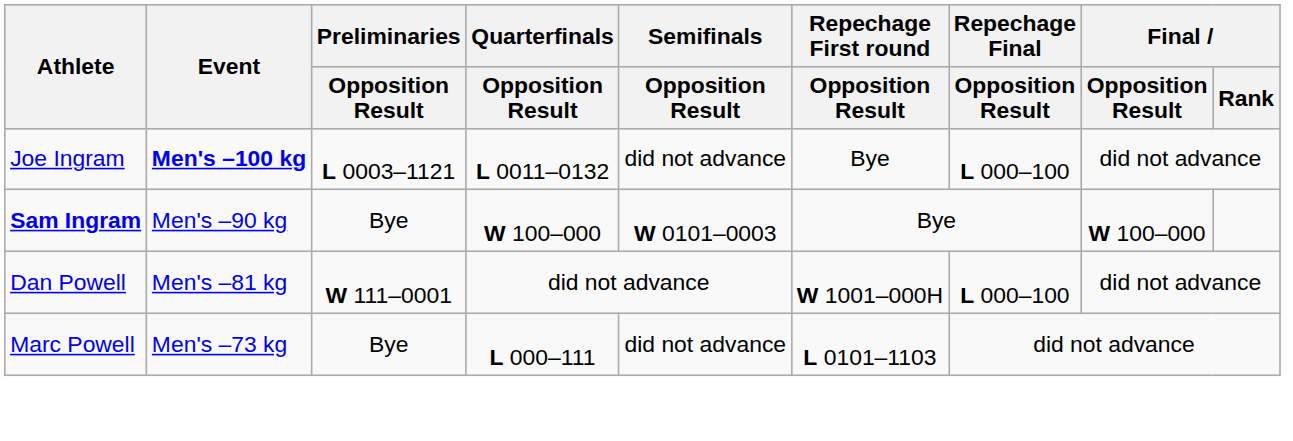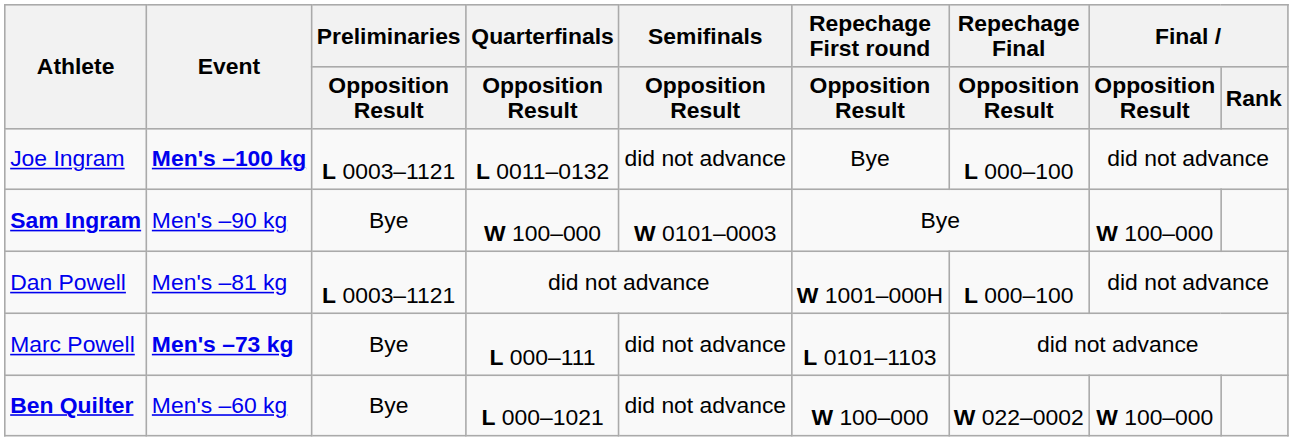Dan Powell | Preliminaries / Opposition Result: W 111–0001 -> L 0003–1121
Marc Powell | Event: normal -> bold
+ row: Ben Quilter | Men's –60 kg | Bye | L 000–1021 | did not advance | W 100–000 | W 022–0002 | W 100–000
